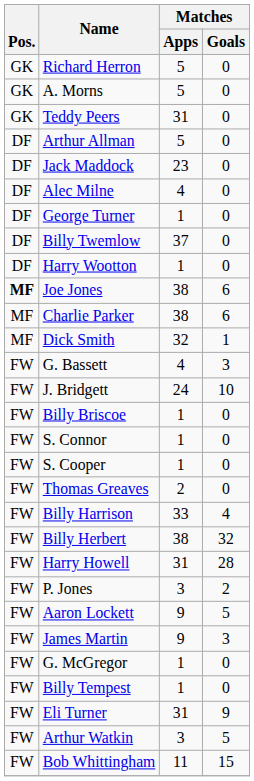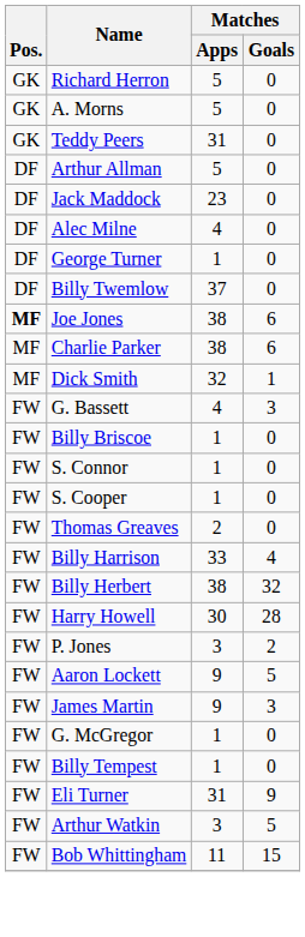- row: DF | Harry Wootton | 1 | 0
- row: FW | J. Bridgett | 24 | 10
Harry Howell | Matches / Apps: 31 -> 30
